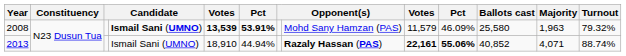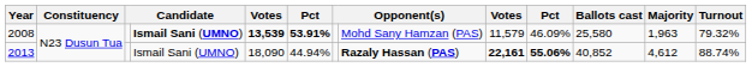2013 | column 5: 18,910 -> 18,090
2013 | Majority: 4,071 -> 4,612
